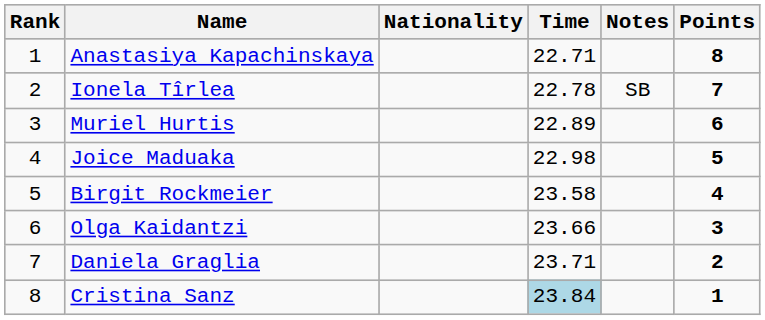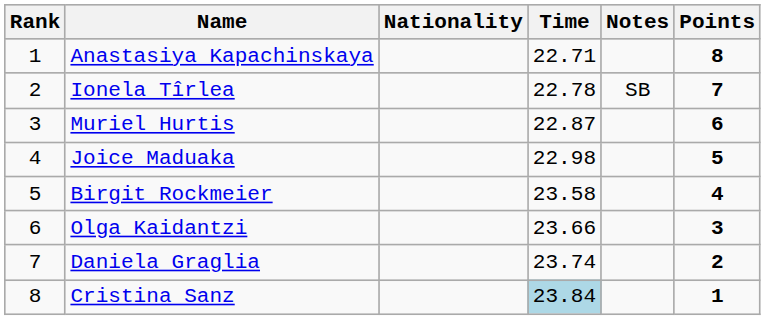Muriel Hurtis | Time: 22.89 -> 22.87
Daniela Graglia | Time: 23.71 -> 23.74
